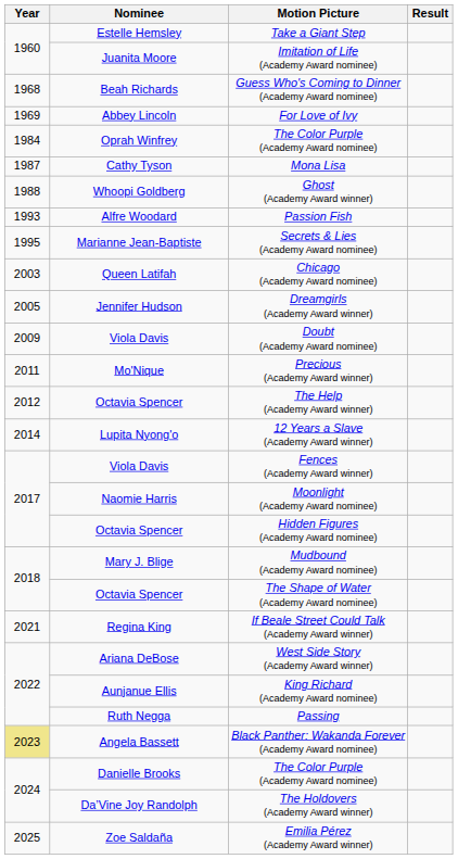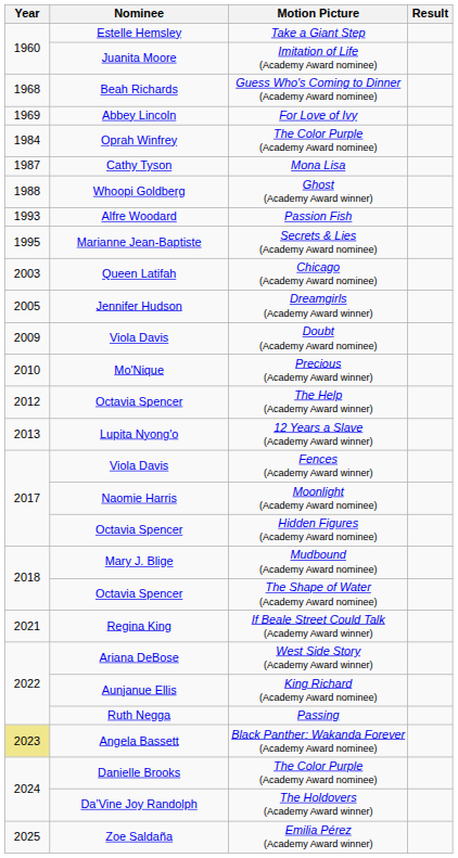Precious (Academy Award winner) | Year: 2011 -> 2010
12 Years a Slave (Academy Award winner) | Year: 2014 -> 2013
